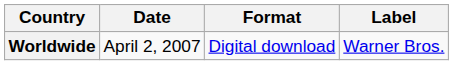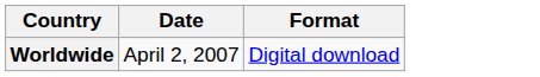- column: Label | Warner Bros.
